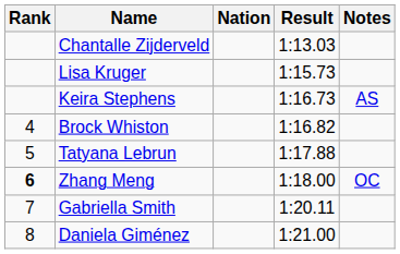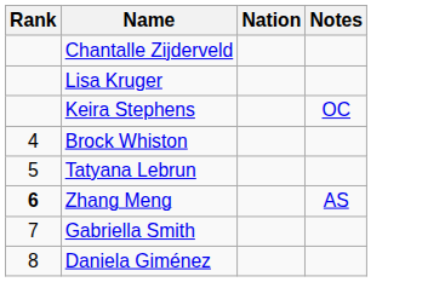- column: Result | 1:13.03 | 1:15.73 | 1:16.73 | 1:16.82 | 1:17.88 | 1:18.00 | 1:20.11 | 1:21.00
Keira Stephens | Notes: AS -> OC
Zhang Meng | Notes: OC -> AS
